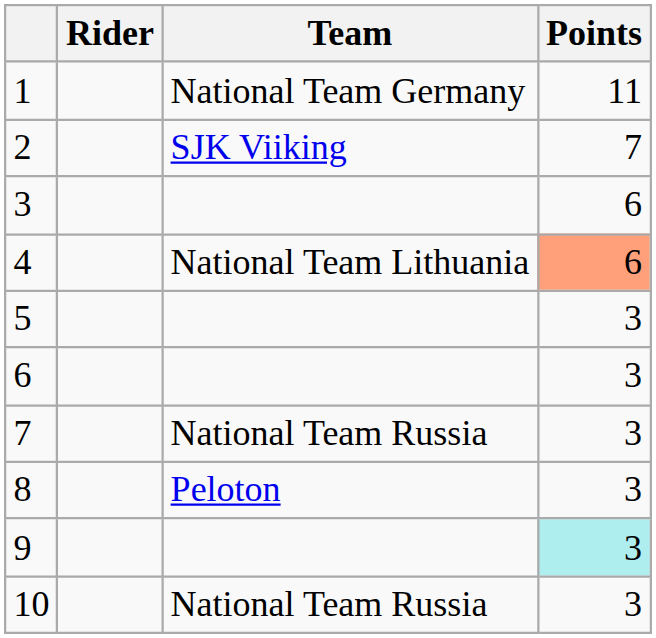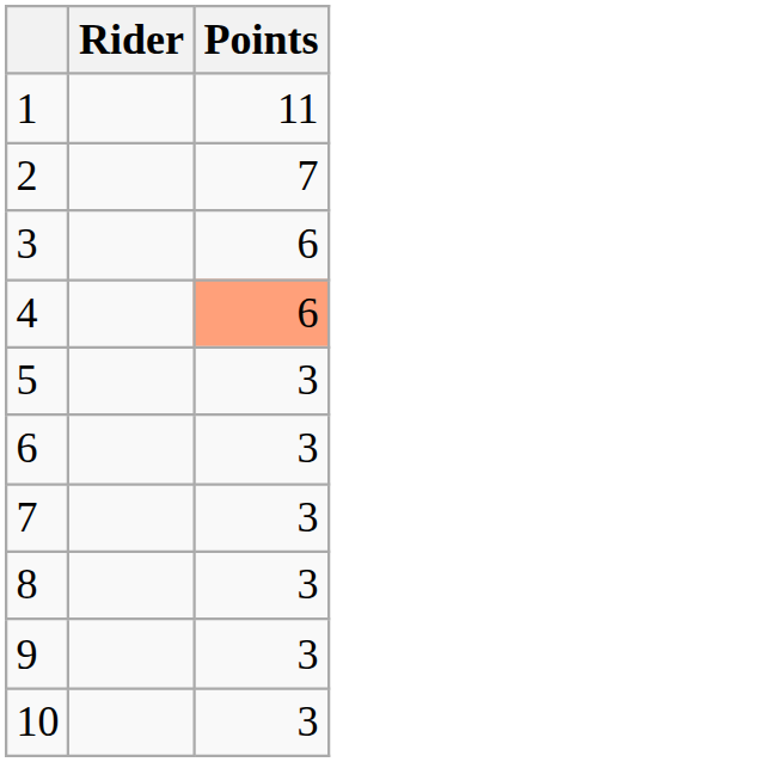- column: Team | National Team Germany | SJK Viiking | National Team Lithuania | National Team Russia | Peloton | National Team Russia
9 | Points: paleturquoise background -> no background
